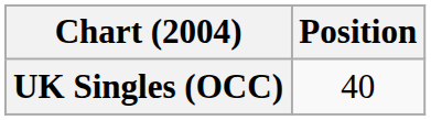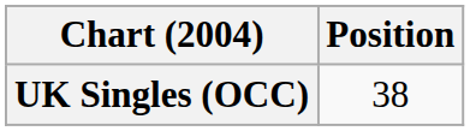UK Singles (OCC) | Position: 40 -> 38
